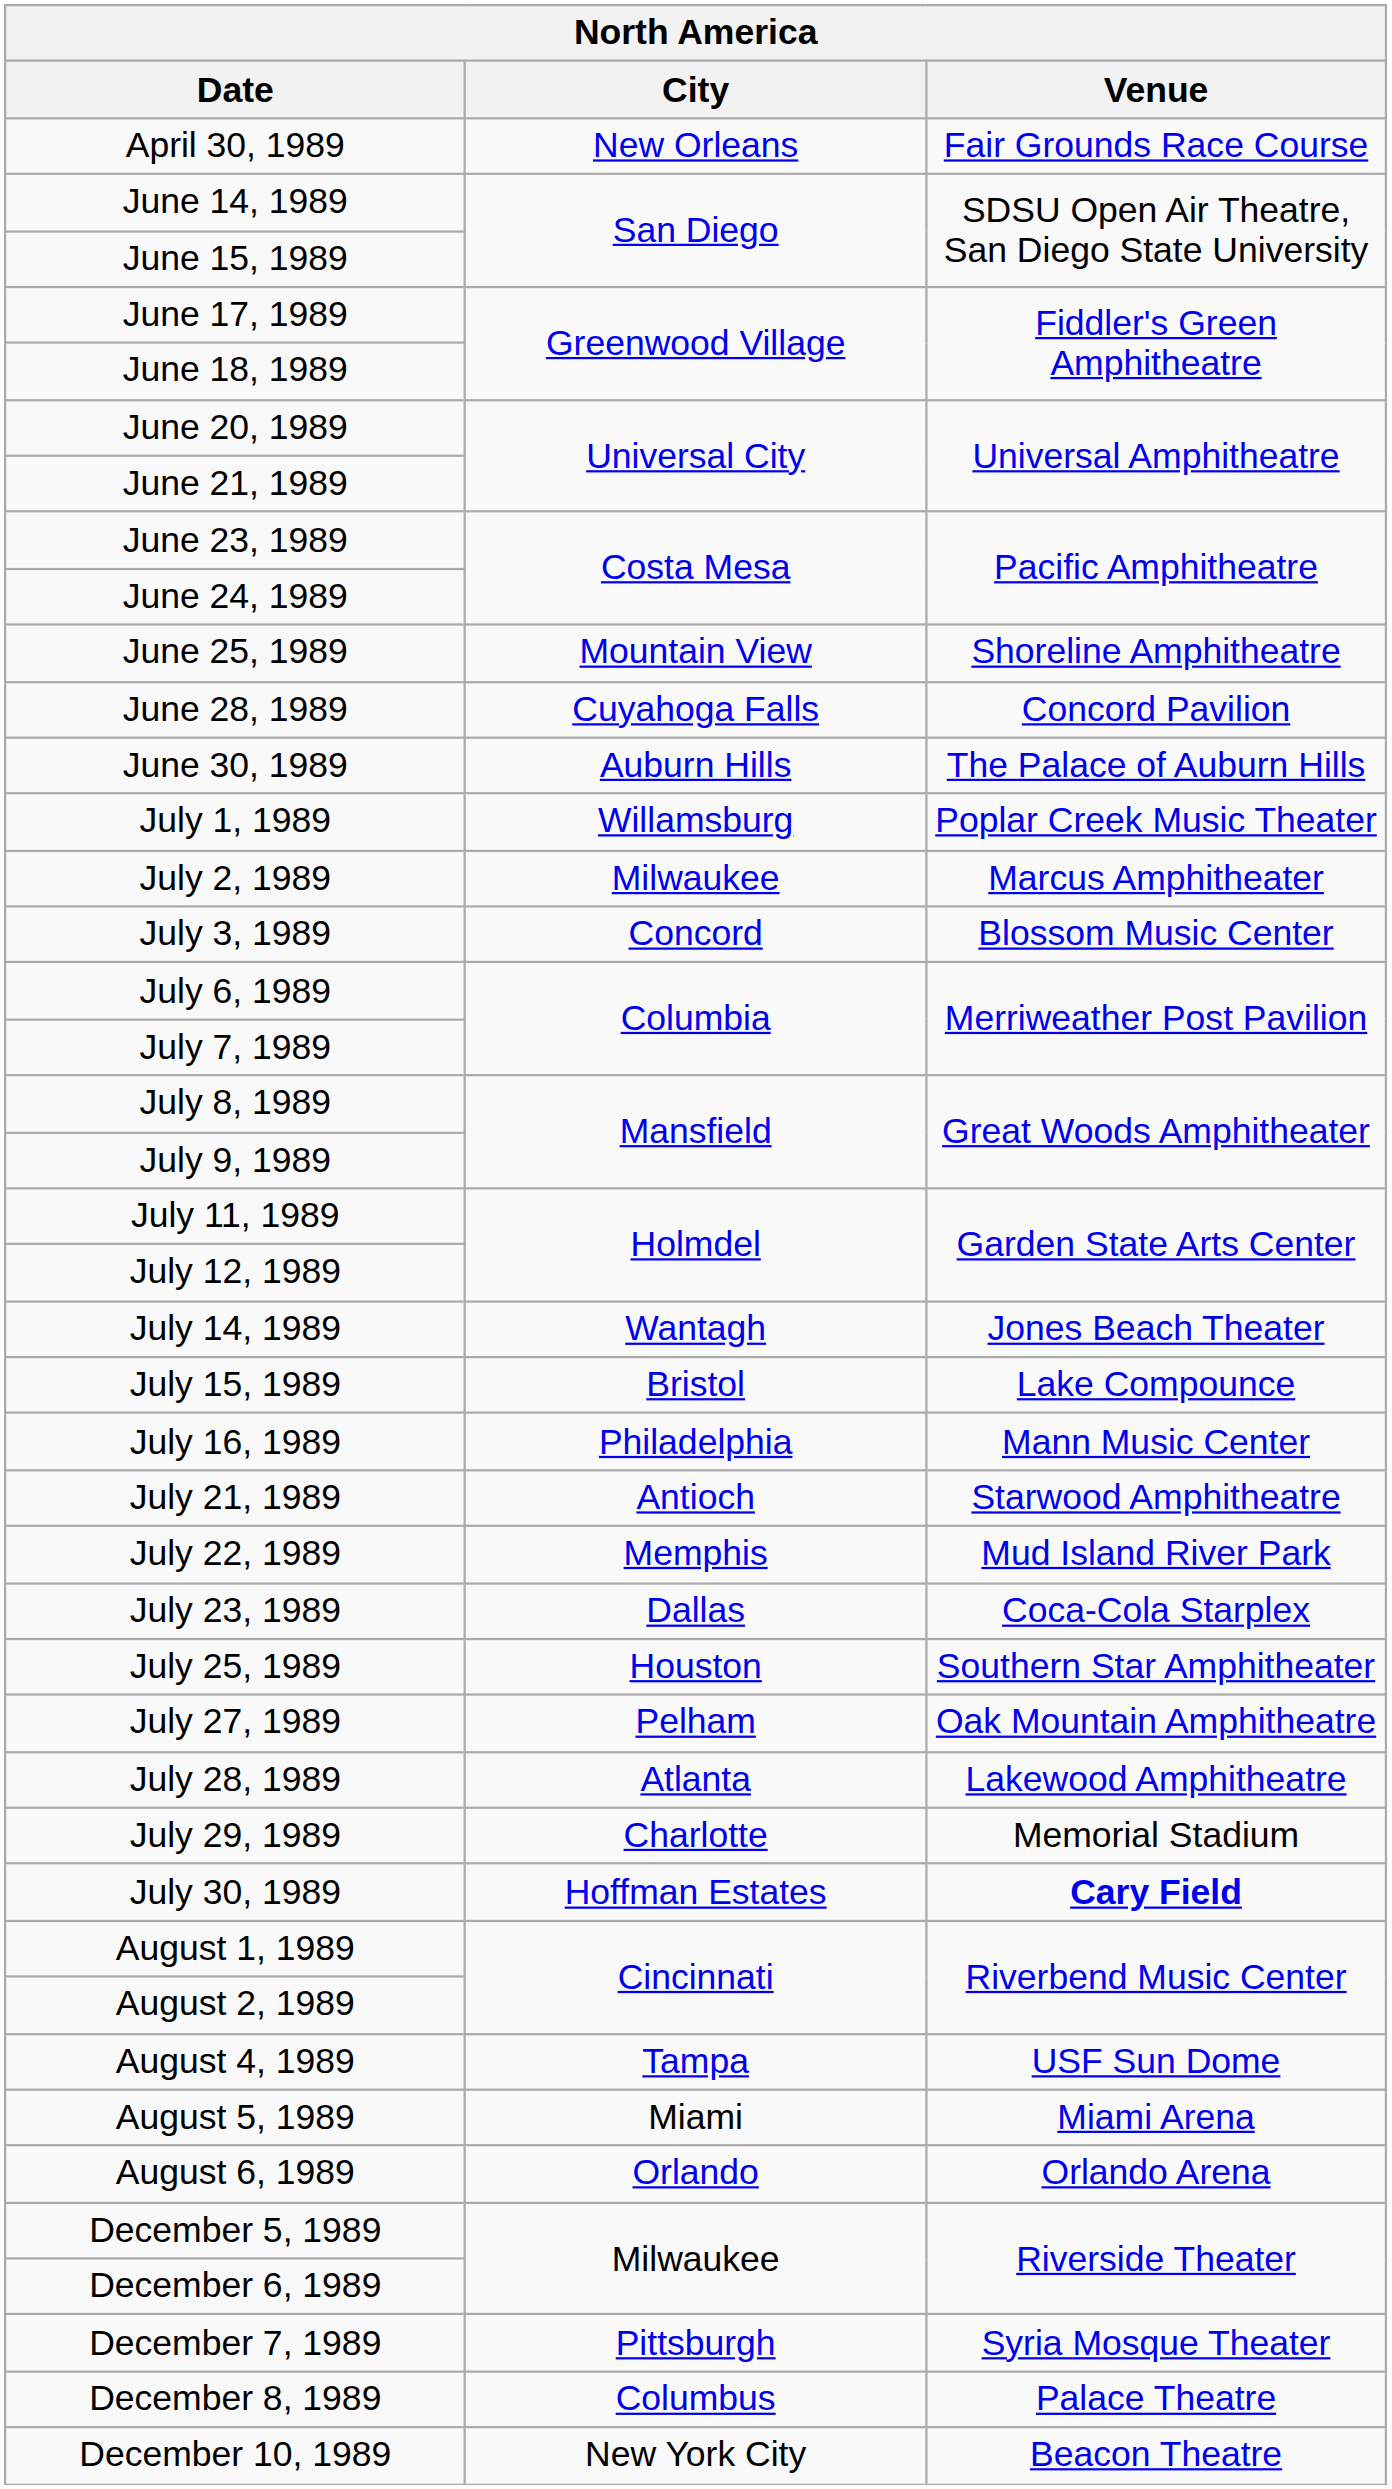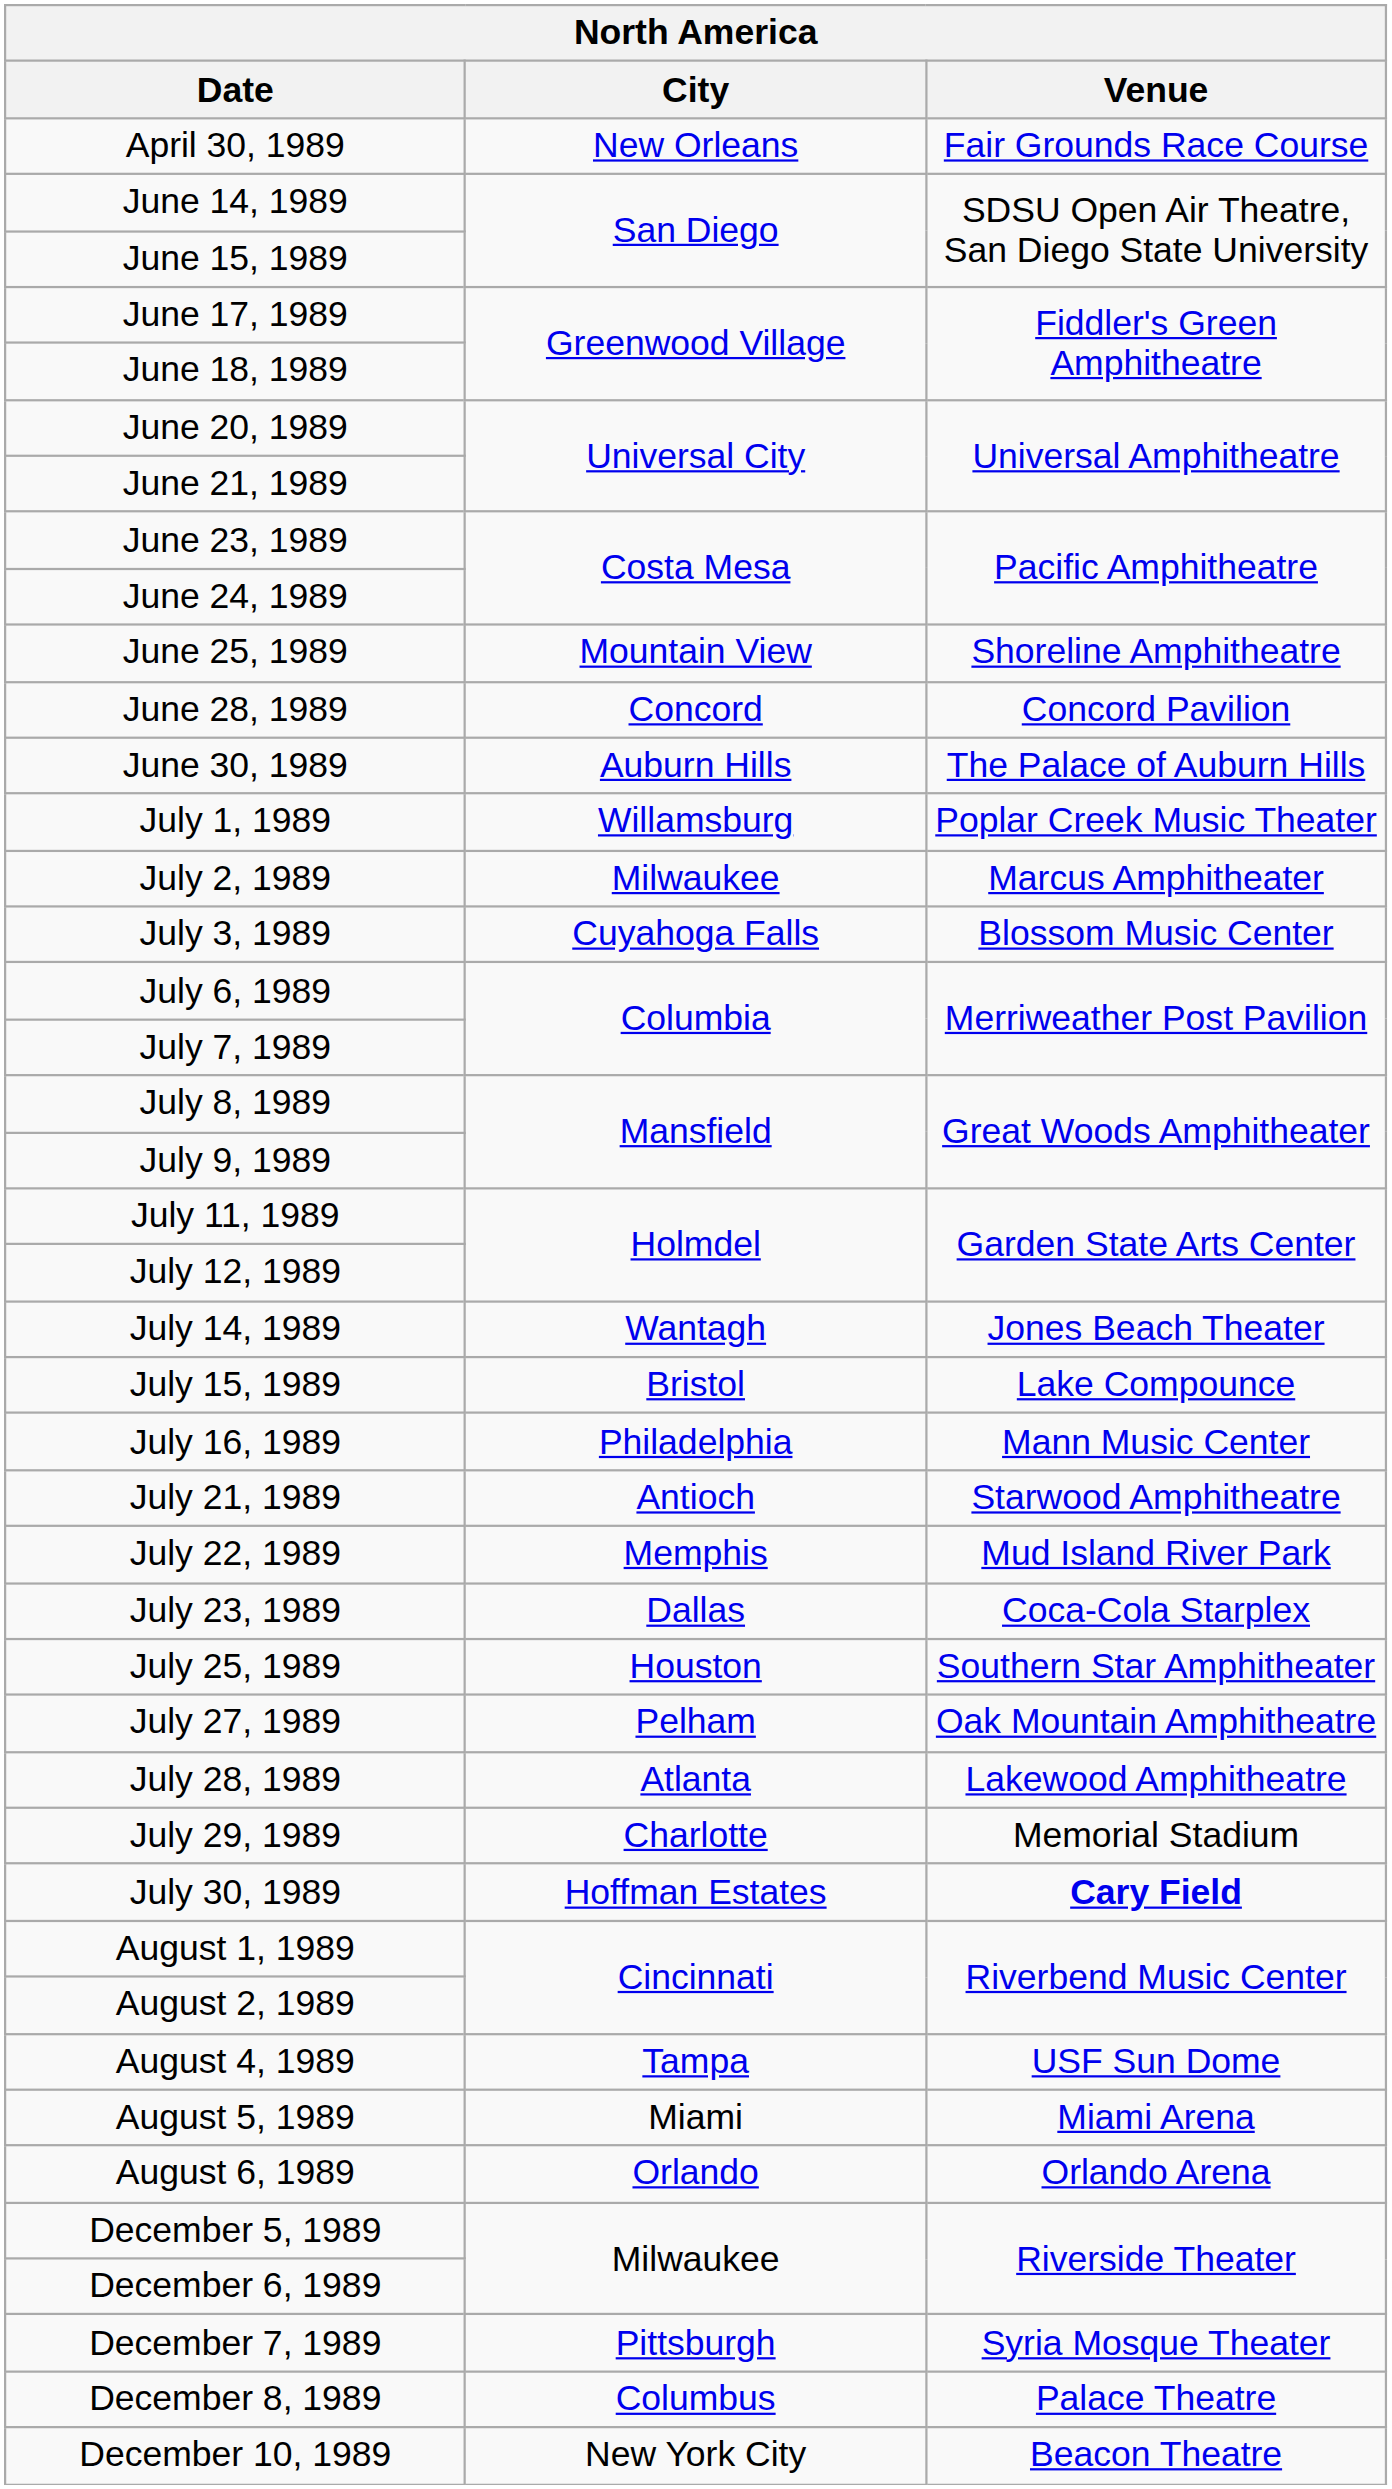June 28, 1989 | City: Cuyahoga Falls -> Concord
July 3, 1989 | City: Concord -> Cuyahoga Falls
